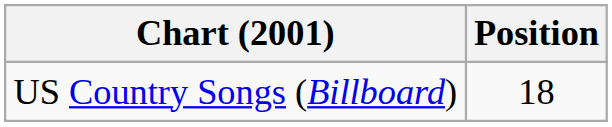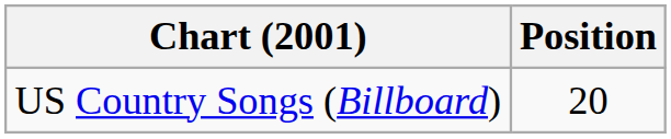US Country Songs (Billboard) | Position: 18 -> 20
